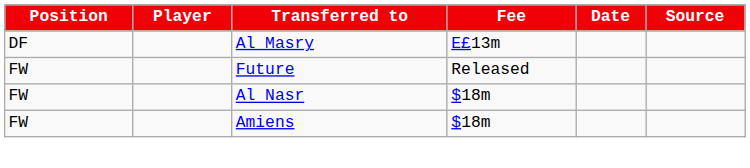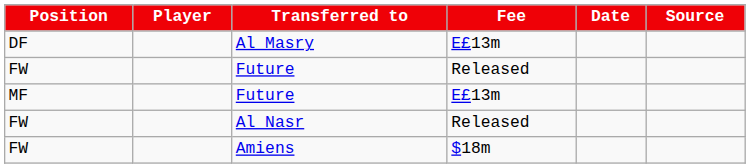+ row: MF | Future | E£13m
Al Nasr | Fee: $18m -> Released
